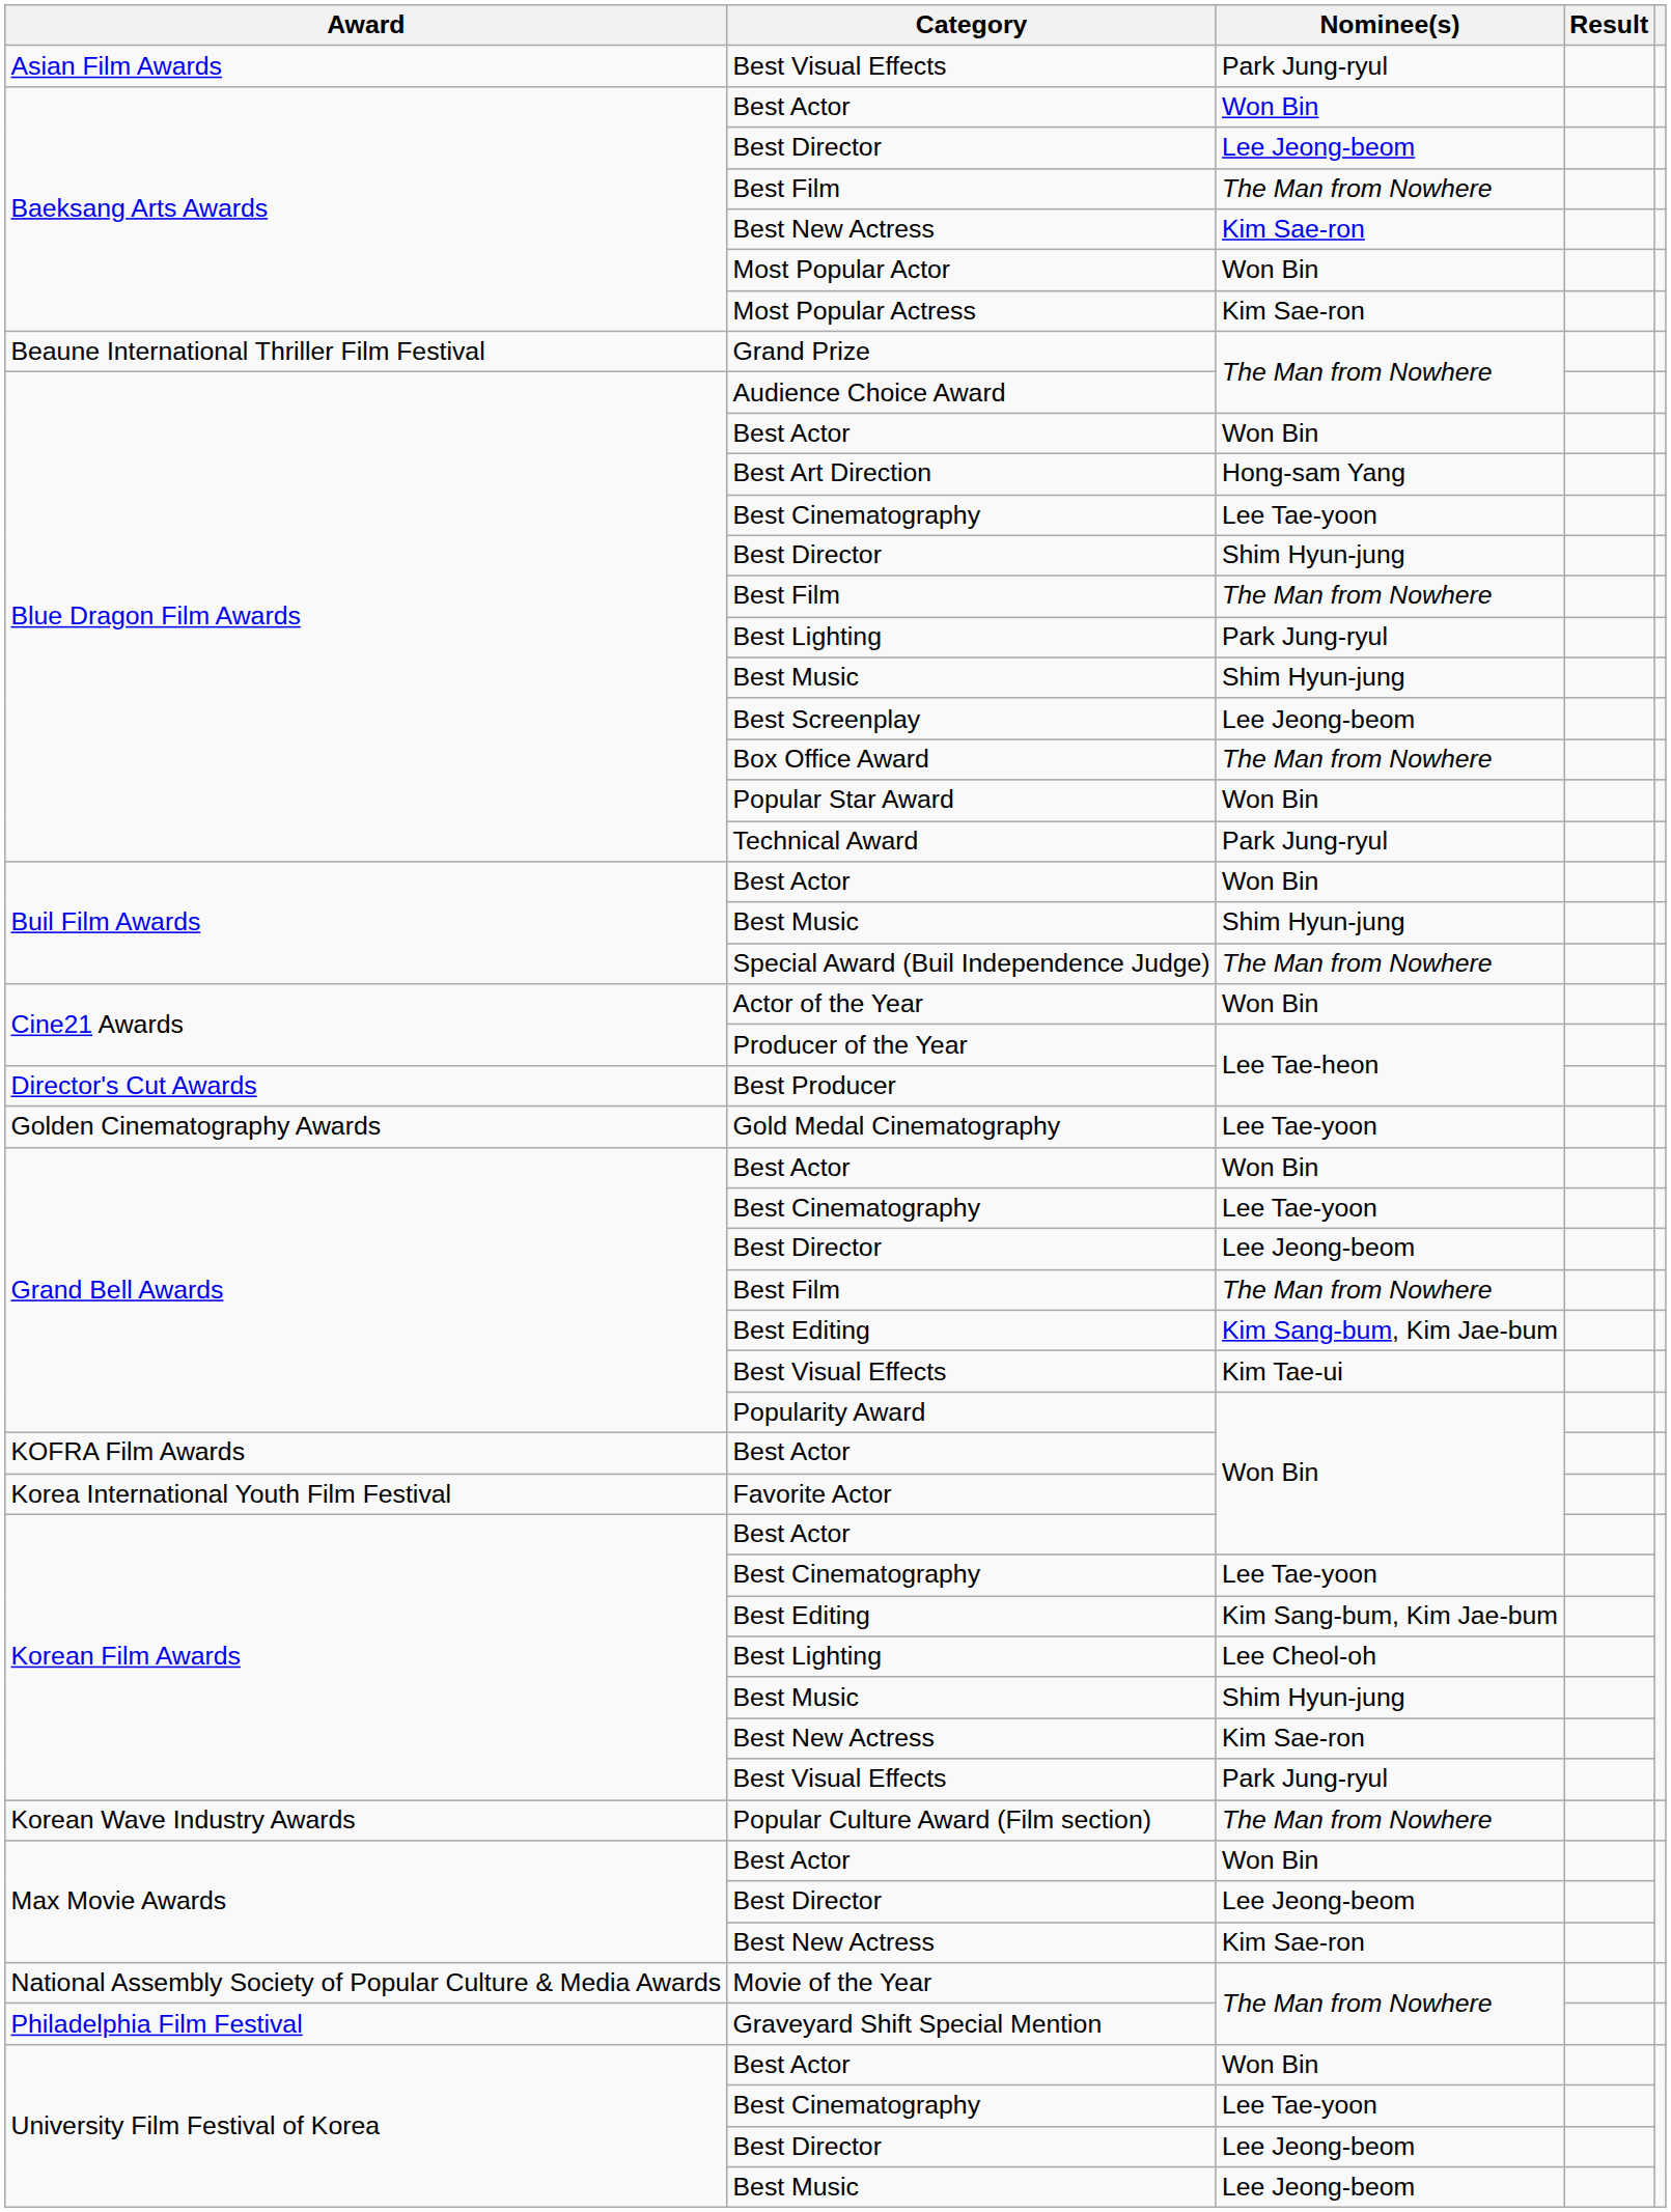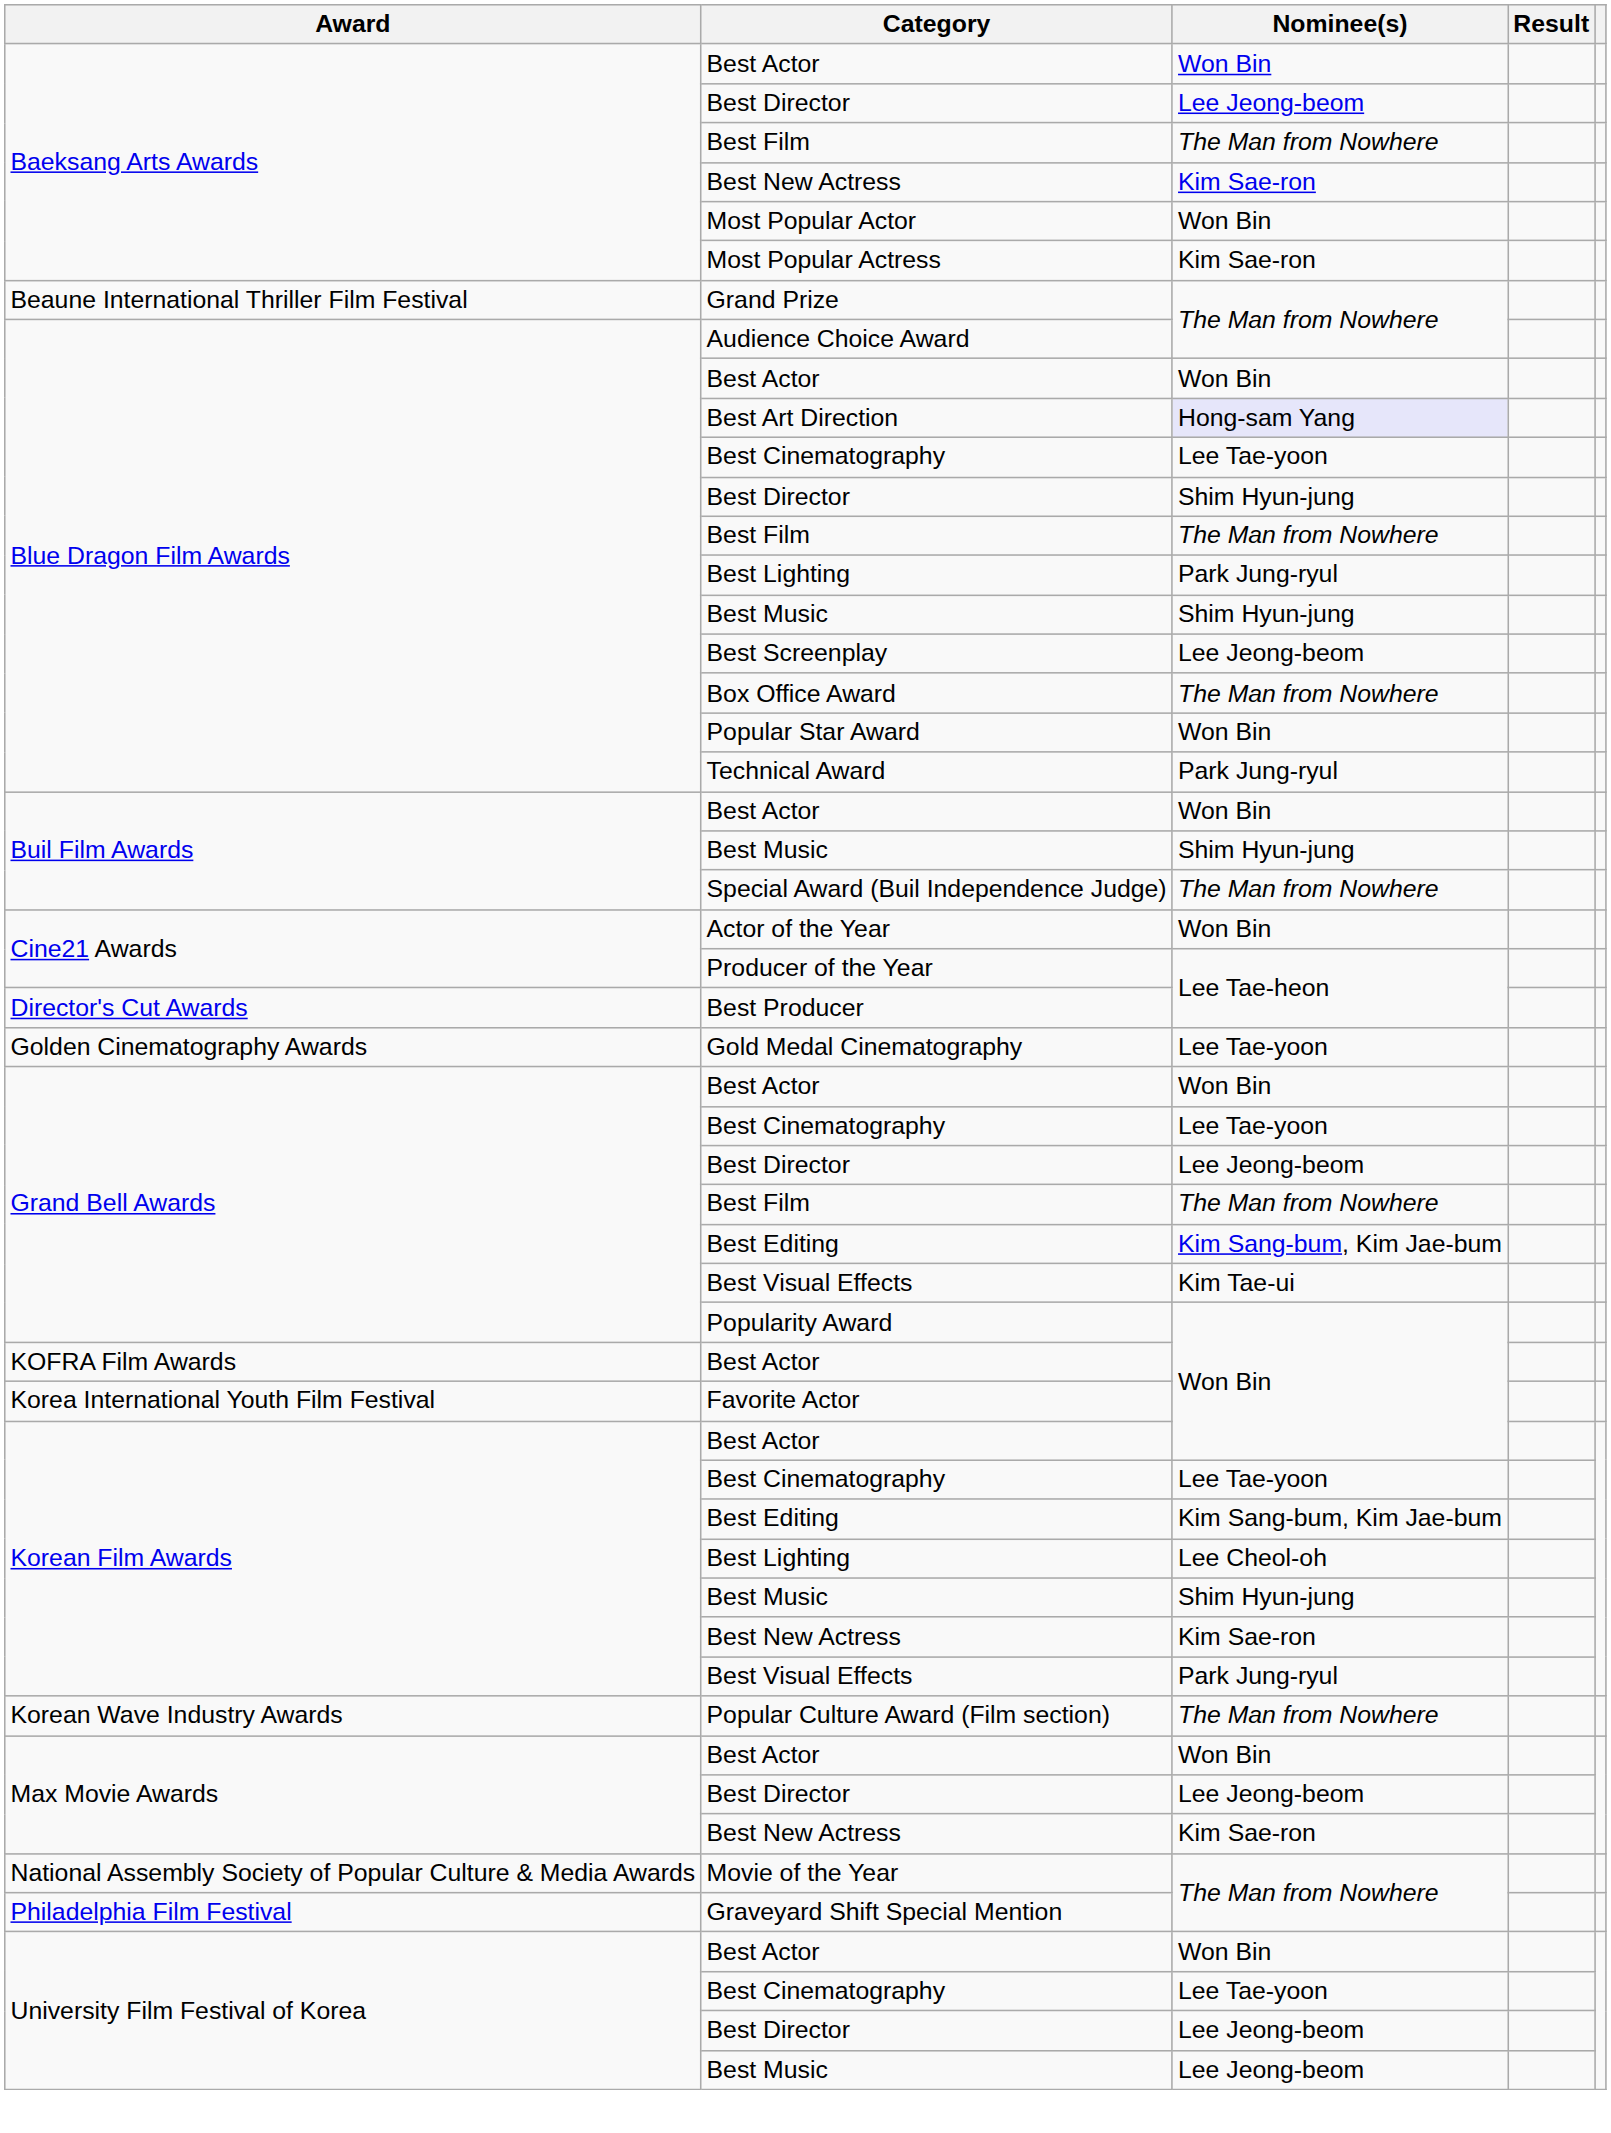- row: Asian Film Awards | Best Visual Effects | Park Jung-ryul
Best Art Direction | Nominee(s): no background -> lavender background
